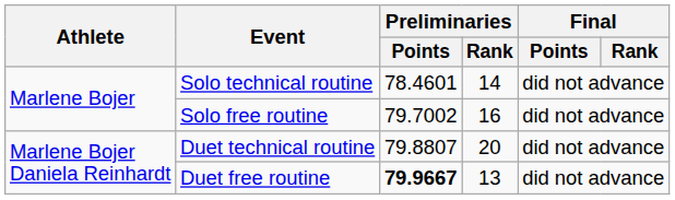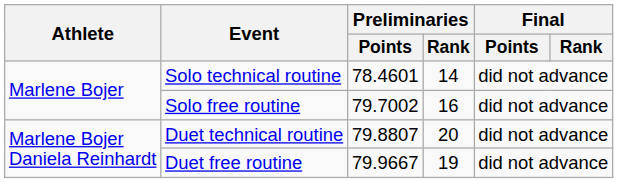Duet free routine | Preliminaries / Points: bold -> normal
Duet free routine | Preliminaries / Rank: 13 -> 19
